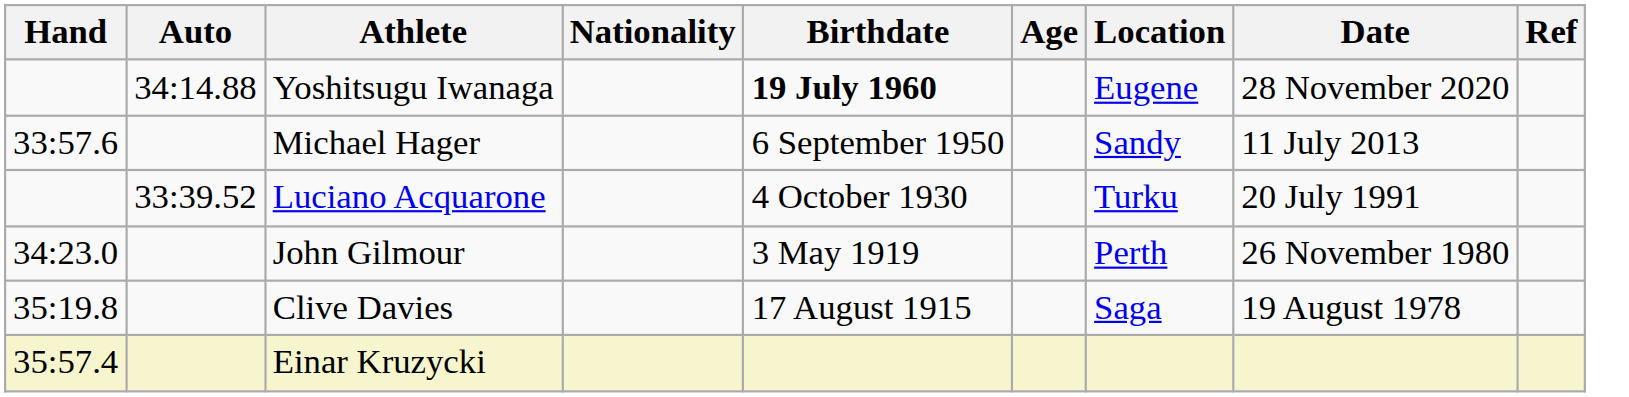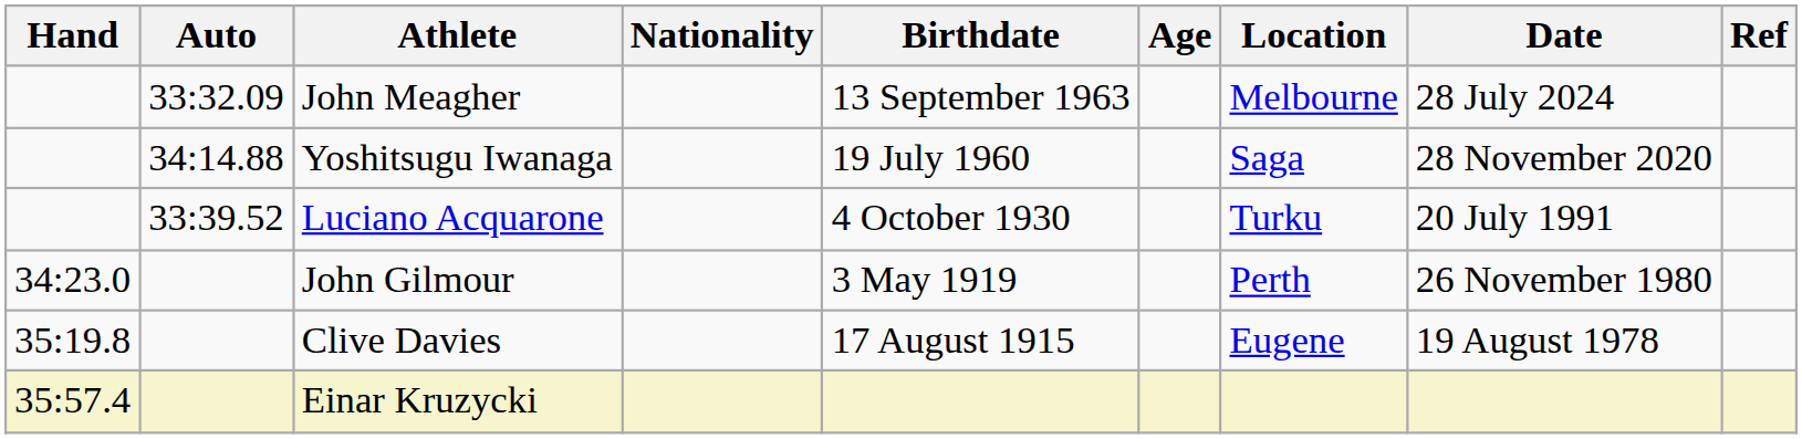+ row: 33:32.09 | John Meagher | 13 September 1963 | Melbourne | 28 July 2024
Yoshitsugu Iwanaga | Birthdate: bold -> normal
Yoshitsugu Iwanaga | Location: Eugene -> Saga
- row: 33:57.6 | Michael Hager | 6 September 1950 | Sandy | 11 July 2013
Clive Davies | Location: Saga -> Eugene
